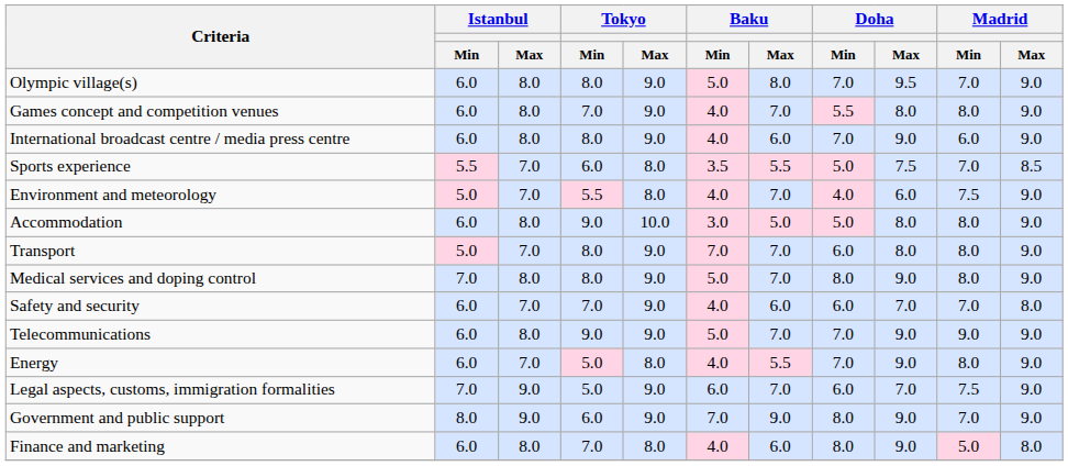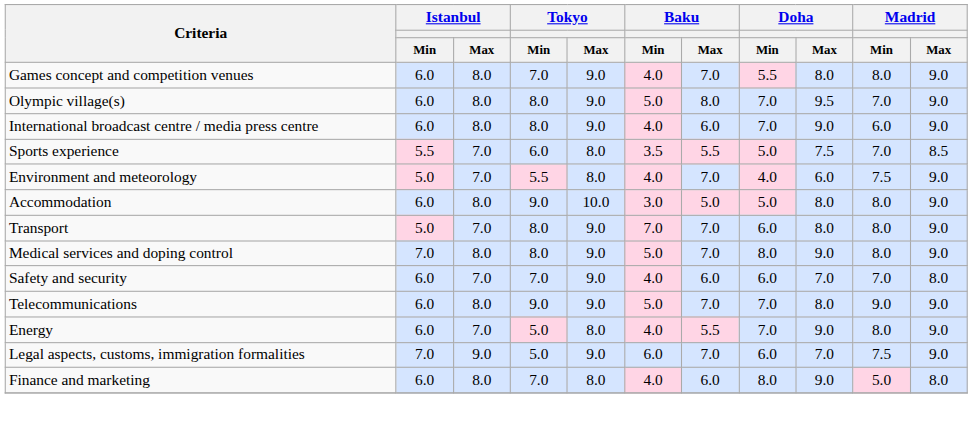rows swapped: Games concept and competition venues <-> Olympic village(s)
Telecommunications | Doha / Max: 9.0 -> 8.0
- row: Government and public support | 8.0 | 9.0 | 6.0 | 9.0 | 7.0 | 9.0 | 8.0 | 9.0 | 7.0 | 9.0
